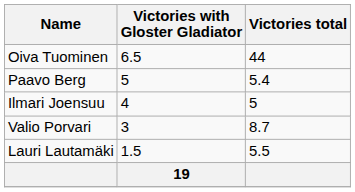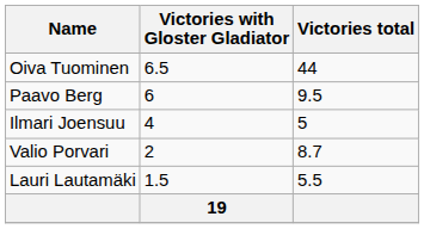Paavo Berg | Victories with Gloster Gladiator: 5 -> 6
Paavo Berg | Victories total: 5.4 -> 9.5
Valio Porvari | Victories with Gloster Gladiator: 3 -> 2
